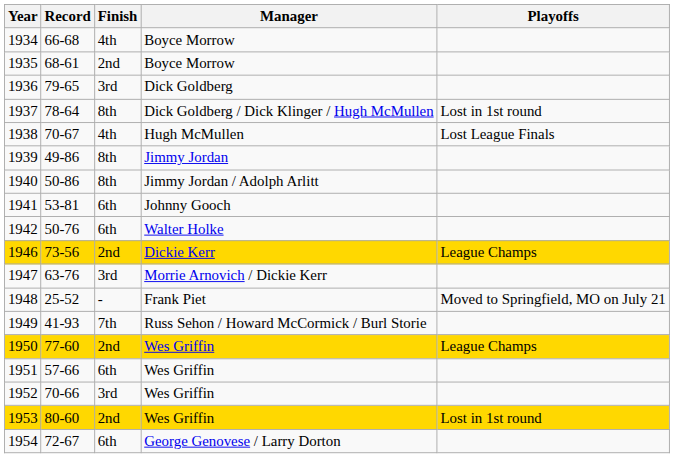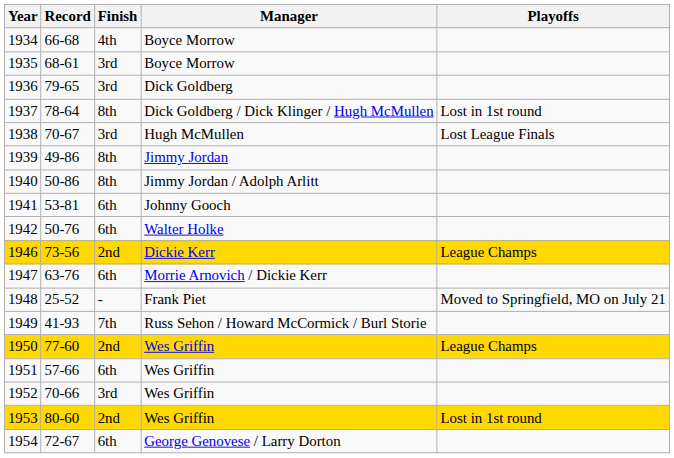1935 | Finish: 2nd -> 3rd
1938 | Finish: 4th -> 3rd
1947 | Finish: 3rd -> 6th
